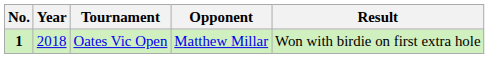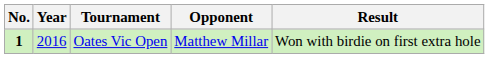Oates Vic Open | Year: 2018 -> 2016
